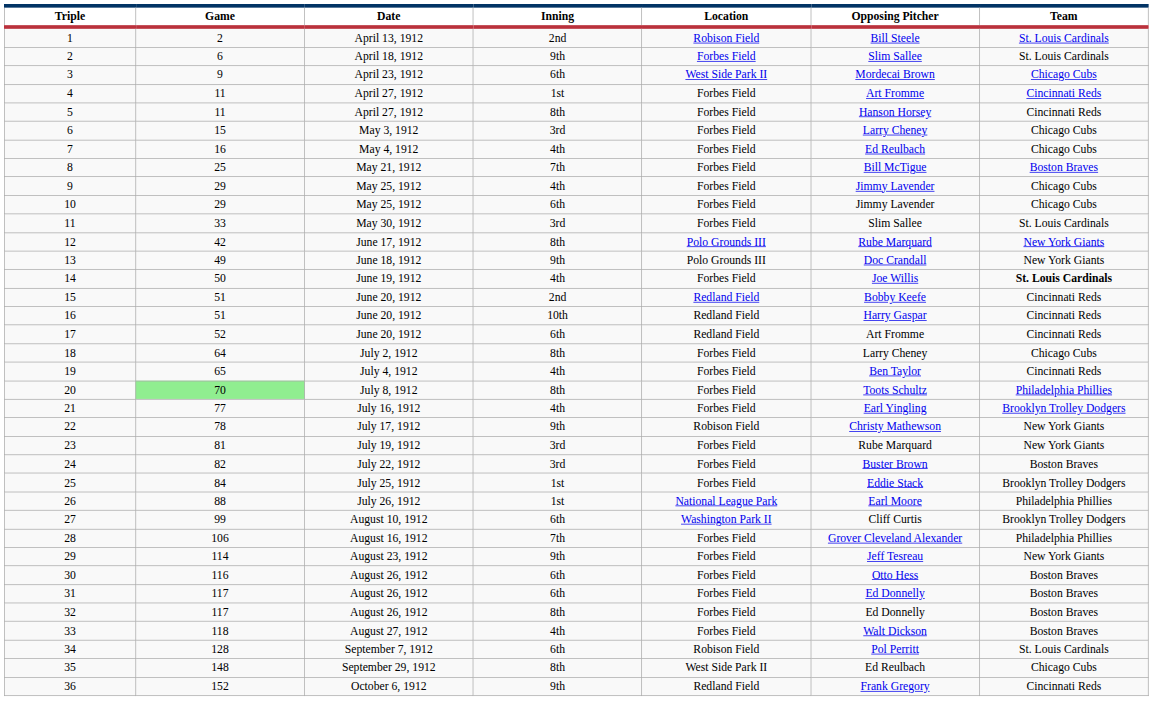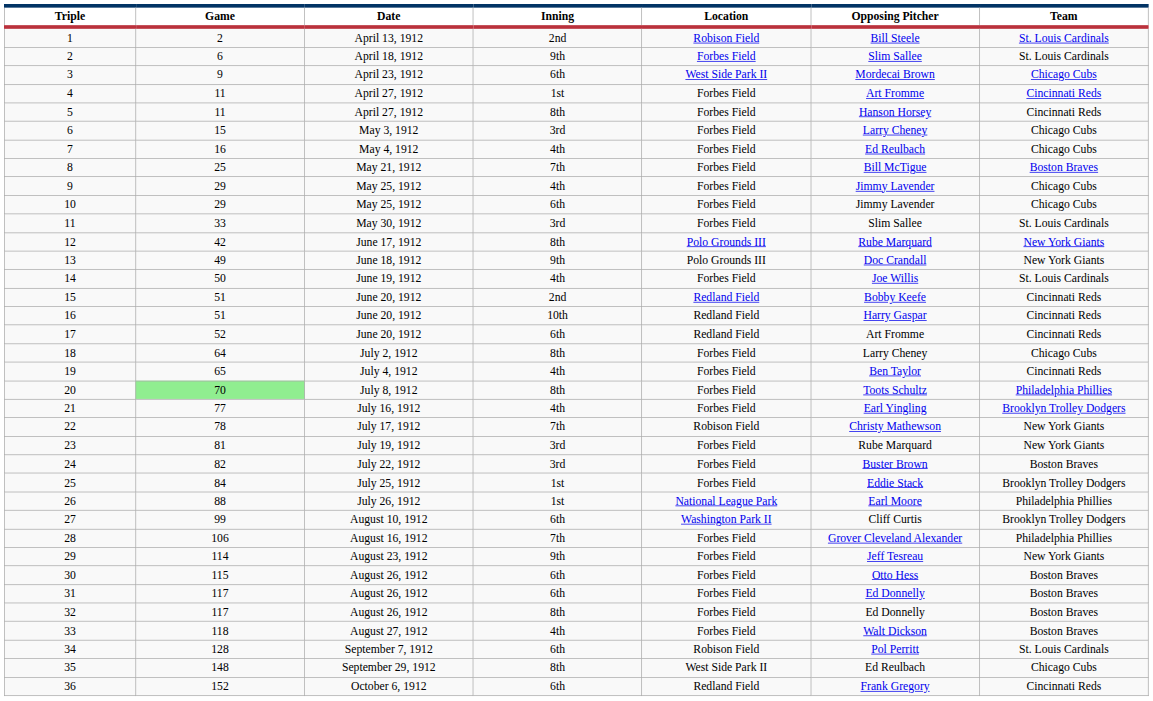14 | Team: bold -> normal
22 | Inning: 9th -> 7th
30 | Game: 116 -> 115
36 | Inning: 9th -> 6th
